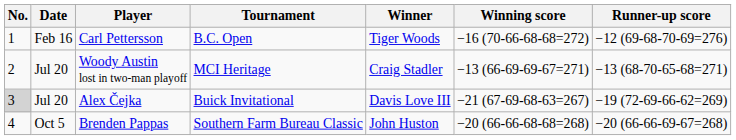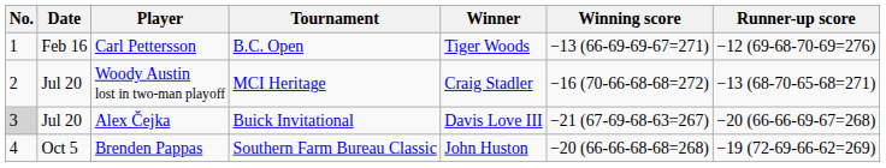Carl Pettersson | Winning score: −16 (70-66-68-68=272) -> −13 (66-69-69-67=271)
Woody Austin lost in two-man playoff | Winning score: −13 (66-69-69-67=271) -> −16 (70-66-68-68=272)
Alex Čejka | Runner-up score: −19 (72-69-66-62=269) -> −20 (66-66-69-67=268)
Brenden Pappas | Runner-up score: −20 (66-66-69-67=268) -> −19 (72-69-66-62=269)
